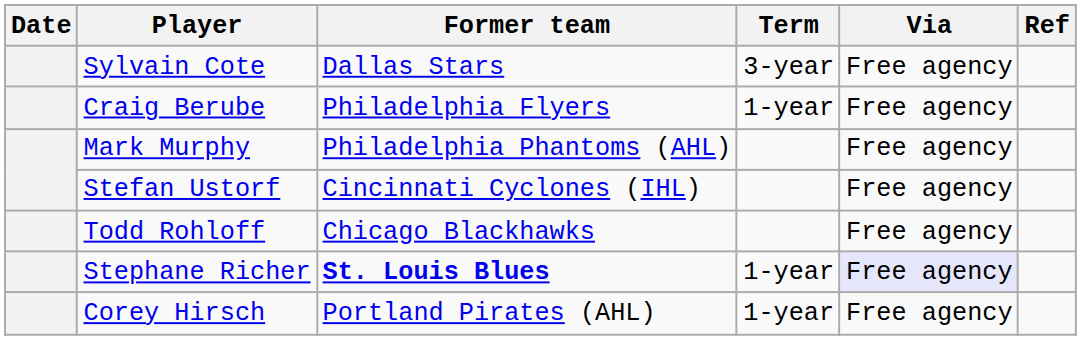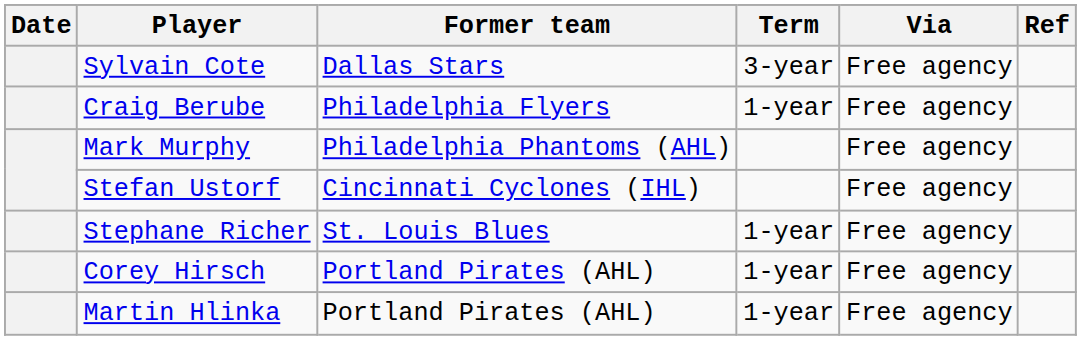- row: Todd Rohloff | Chicago Blackhawks | Free agency
Stephane Richer | Former team: bold -> normal
Stephane Richer | Via: lavender background -> no background
+ row: Martin Hlinka | Portland Pirates (AHL) | 1-year | Free agency
